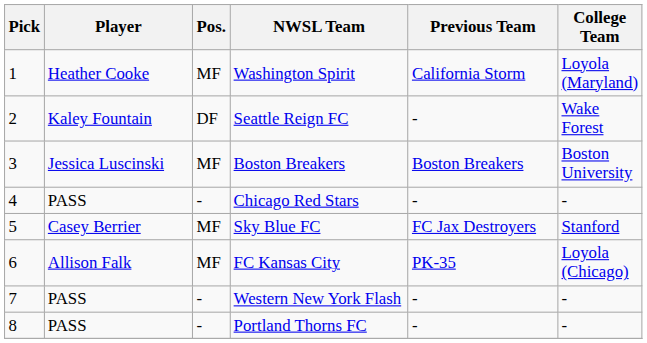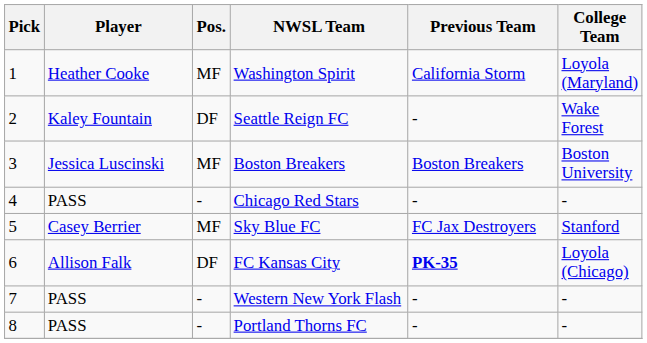FC Kansas City | Pos.: MF -> DF
FC Kansas City | Previous Team: normal -> bold
